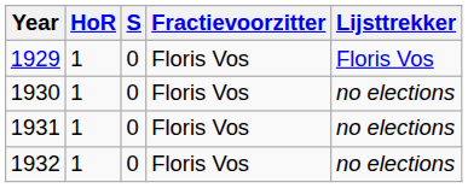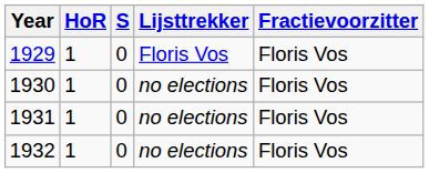columns swapped: Lijsttrekker <-> Fractievoorzitter
